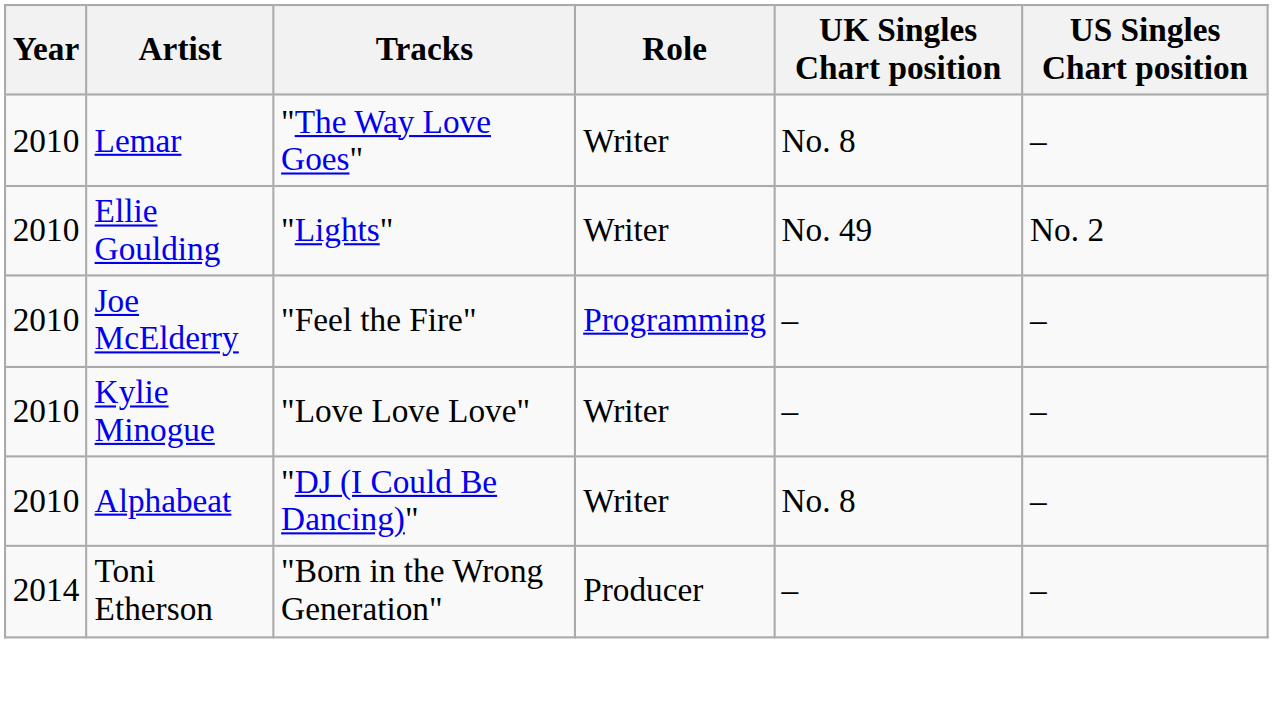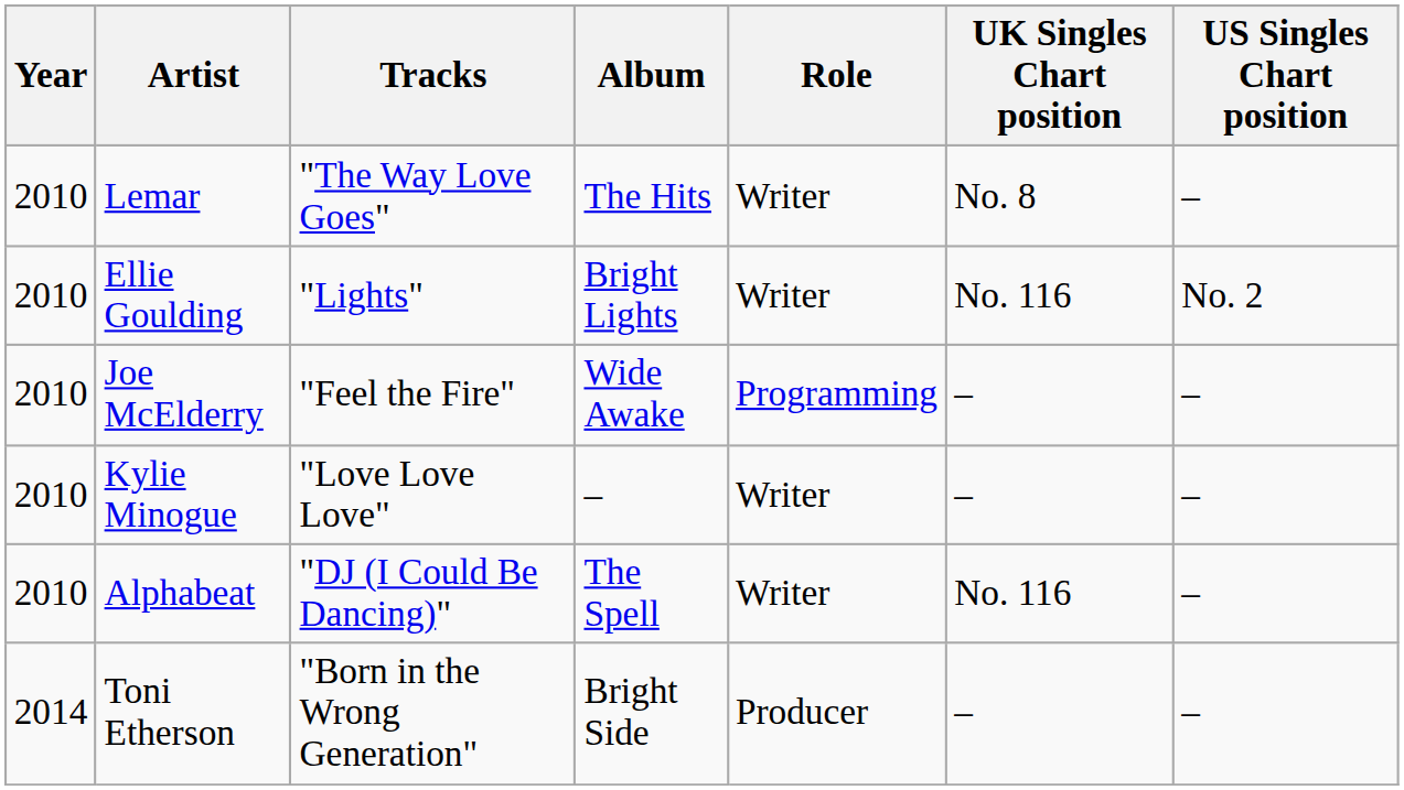+ column: Album | The Hits | Bright Lights | Wide Awake | – | The Spell | Bright Side
Ellie Goulding | UK Singles Chart position: No. 49 -> No. 116
Alphabeat | UK Singles Chart position: No. 8 -> No. 116
